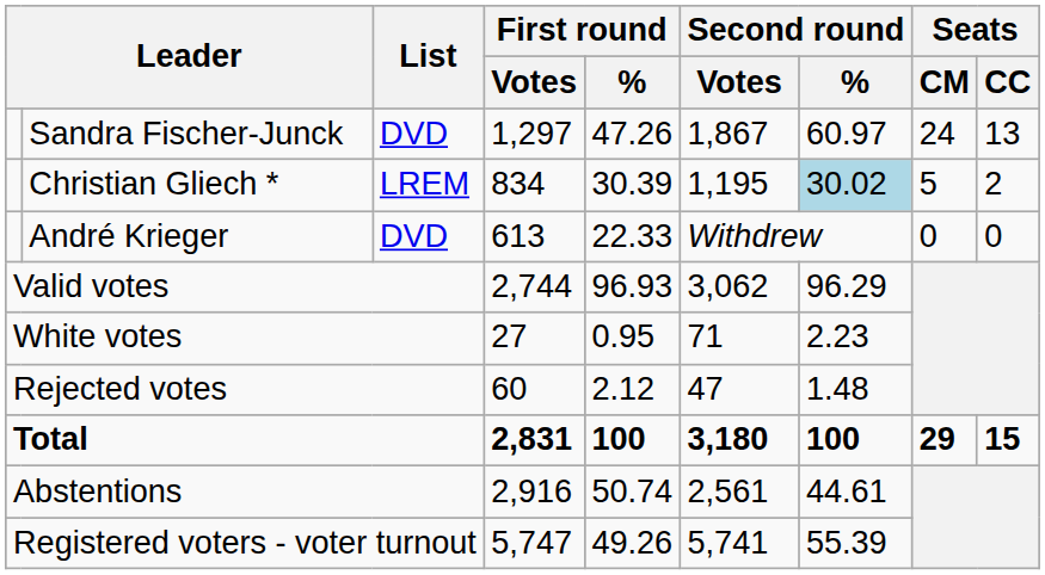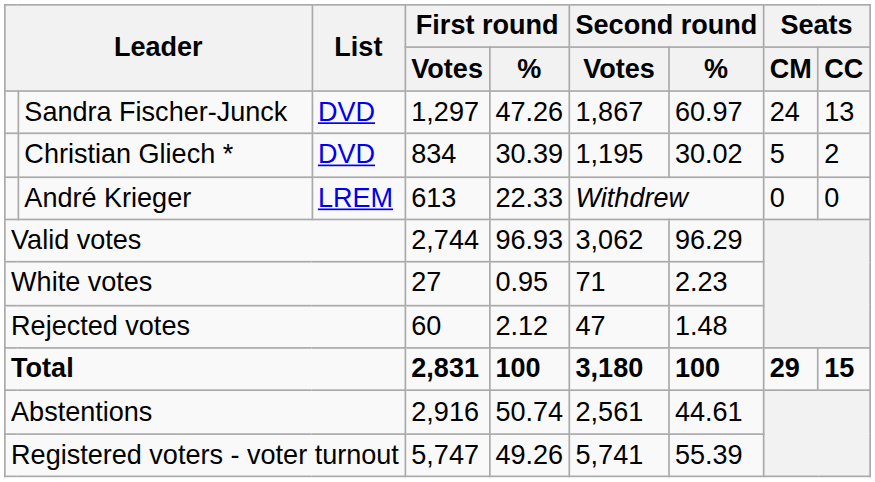Christian Gliech * | List: LREM -> DVD
Christian Gliech * | Second round / %: lightblue background -> no background
André Krieger | List: DVD -> LREM
